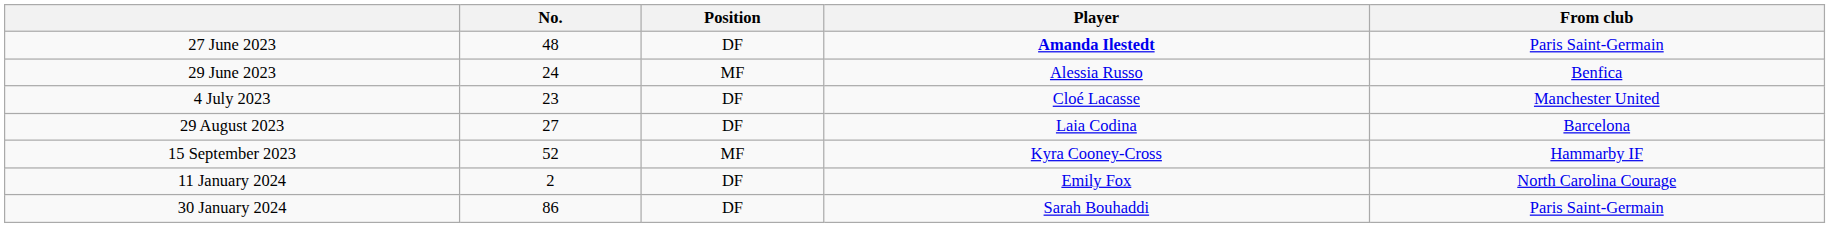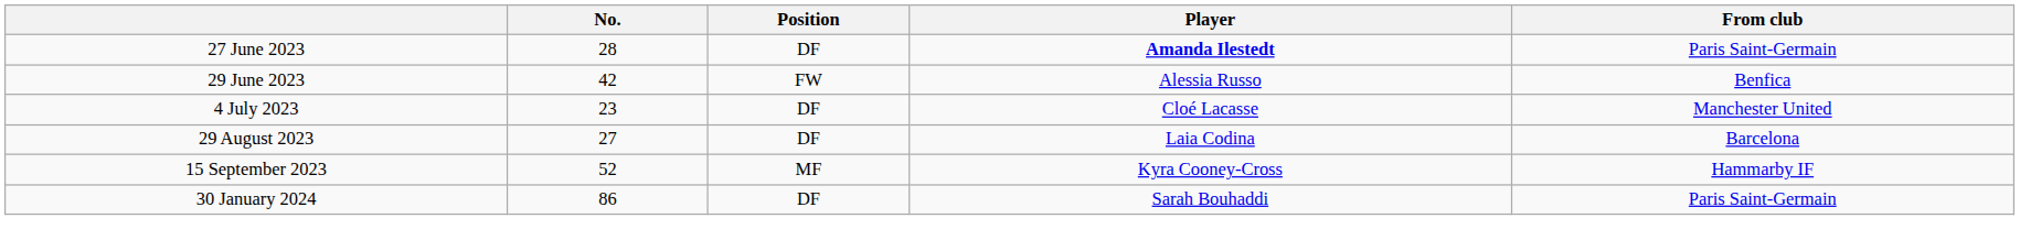27 June 2023 | No.: 48 -> 28
29 June 2023 | No.: 24 -> 42
29 June 2023 | Position: MF -> FW
- row: 11 January 2024 | 2 | DF | Emily Fox | North Carolina Courage
